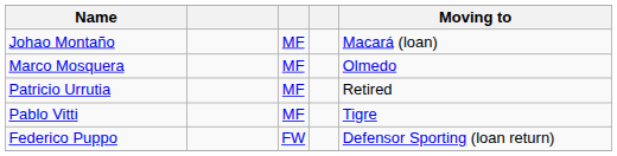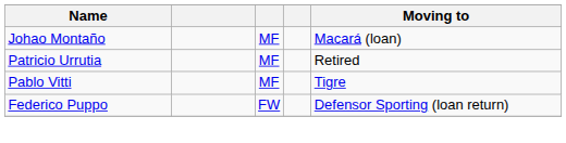- row: Marco Mosquera | MF | Olmedo
